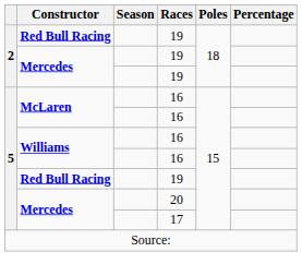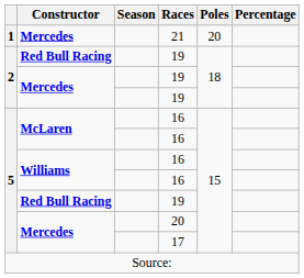+ row: 1 | Mercedes | 21 | 20
